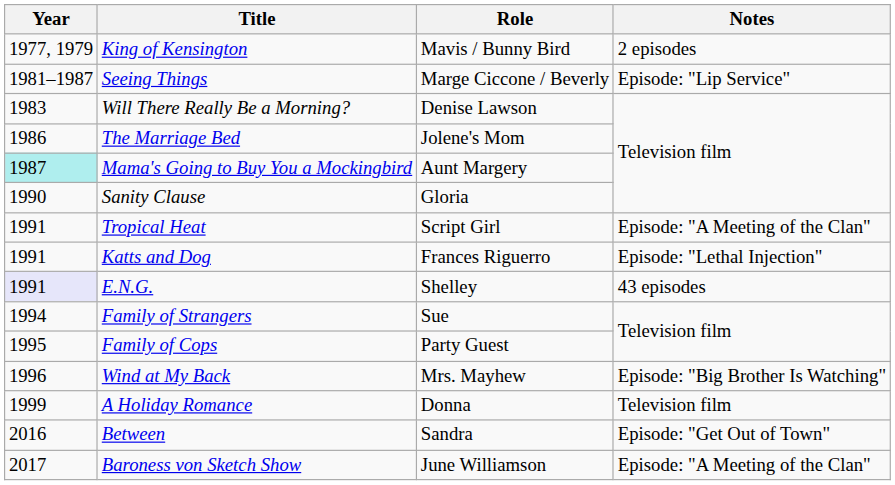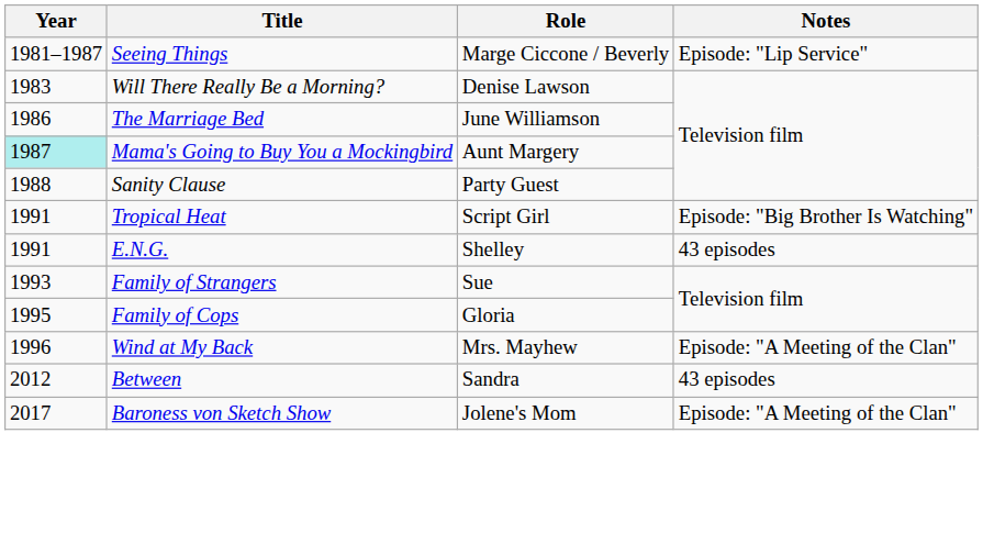- row: 1977, 1979 | King of Kensington | Mavis / Bunny Bird | 2 episodes
The Marriage Bed | Role: Jolene's Mom -> June Williamson
Sanity Clause | Year: 1990 -> 1988
Sanity Clause | Role: Gloria -> Party Guest
Tropical Heat | Notes: Episode: "A Meeting of the Clan" -> Episode: "Big Brother Is Watching"
- row: 1991 | Katts and Dog | Frances Riguerro | Episode: "Lethal Injection"
E.N.G. | Year: lavender background -> no background
Family of Strangers | Year: 1994 -> 1993
Family of Cops | Role: Party Guest -> Gloria
Wind at My Back | Notes: Episode: "Big Brother Is Watching" -> Episode: "A Meeting of the Clan"
- row: 1999 | A Holiday Romance | Donna | Television film
Between | Year: 2016 -> 2012
Between | Notes: Episode: "Get Out of Town" -> 43 episodes
Baroness von Sketch Show | Role: June Williamson -> Jolene's Mom
